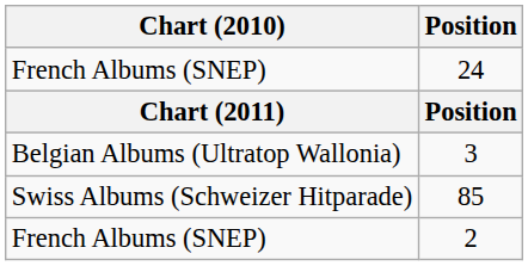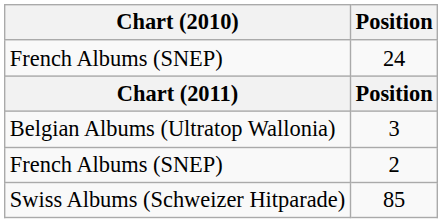rows swapped: 2 <-> 85
